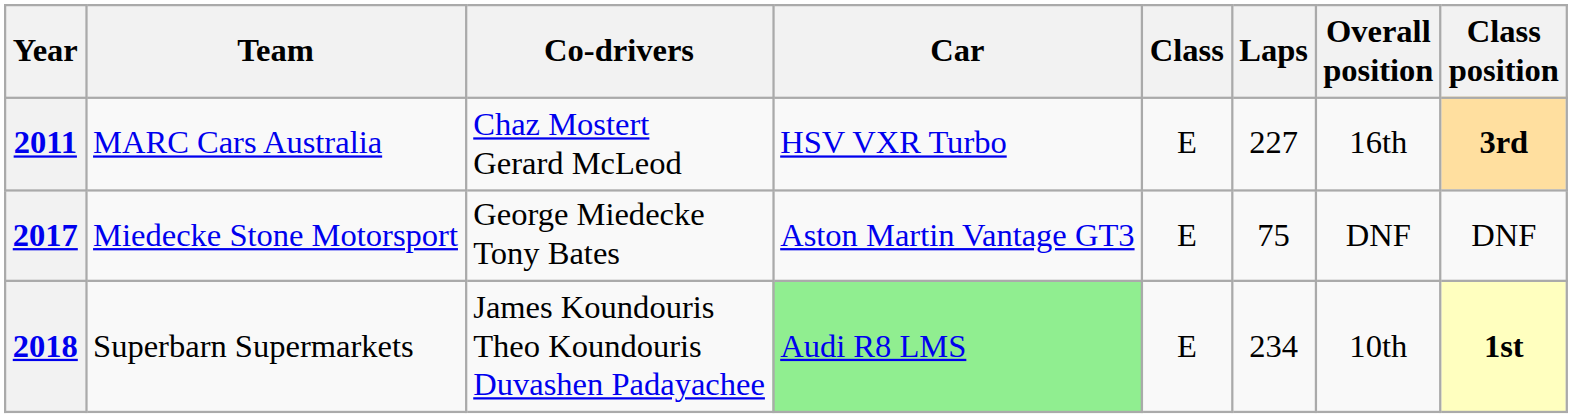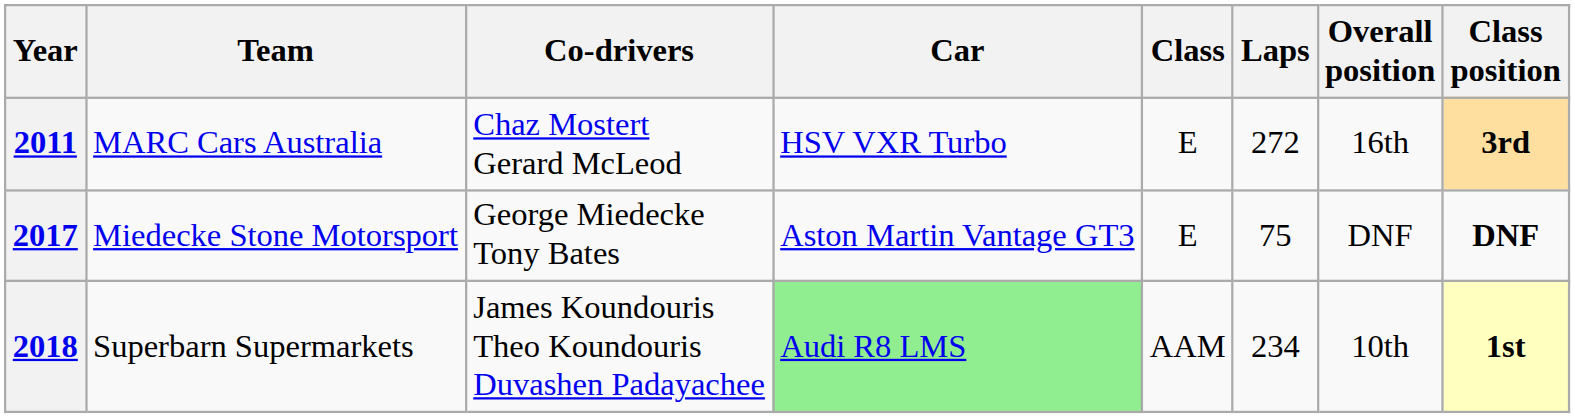2011 | Laps: 227 -> 272
2017 | Class position: normal -> bold
2018 | Class: E -> AAM
